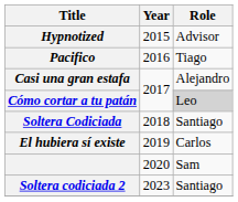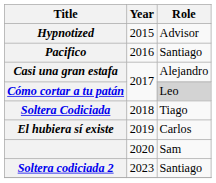Pacifico | Role: Tiago -> Santiago
Soltera Codiciada | Role: Santiago -> Tiago
